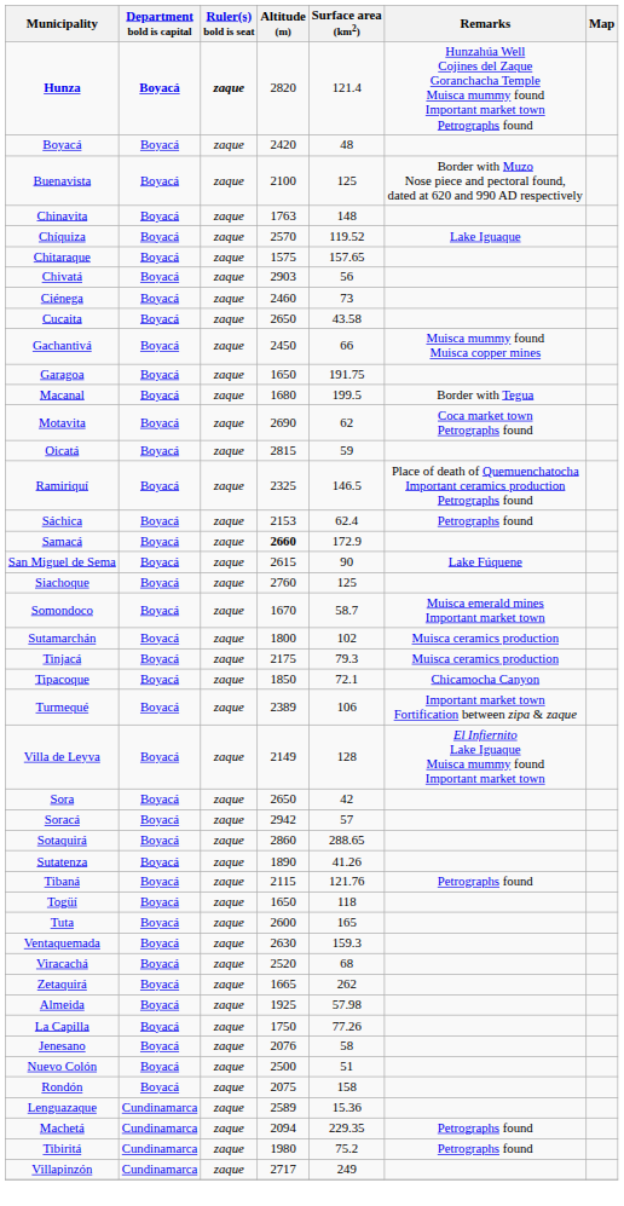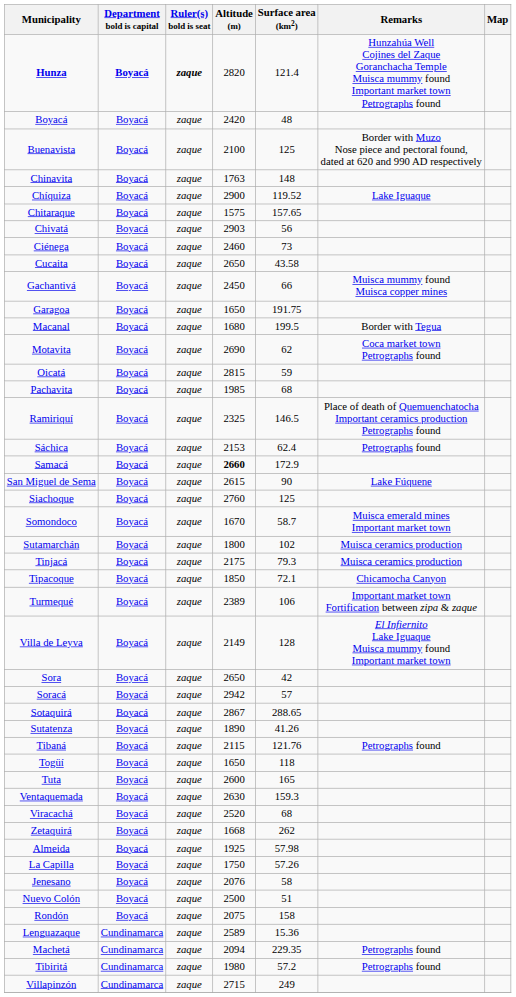Chíquiza | Altitude (m): 2570 -> 2900
+ row: Pachavita | Boyacá | zaque | 1985 | 68
Sotaquirá | Altitude (m): 2860 -> 2867
Zetaquirá | Altitude (m): 1665 -> 1668
La Capilla | Surface area (km2): 77.26 -> 57.26
Tibiritá | Surface area (km2): 75.2 -> 57.2
Villapinzón | Altitude (m): 2717 -> 2715
